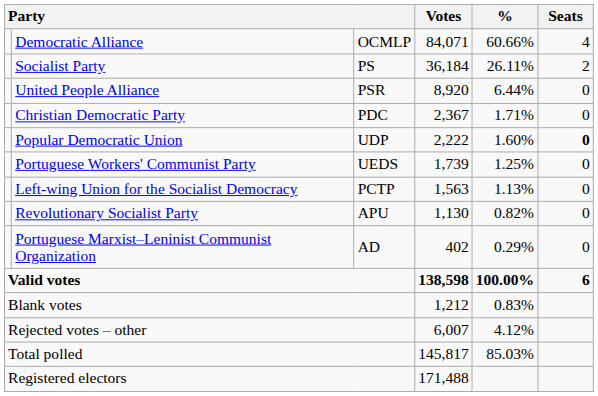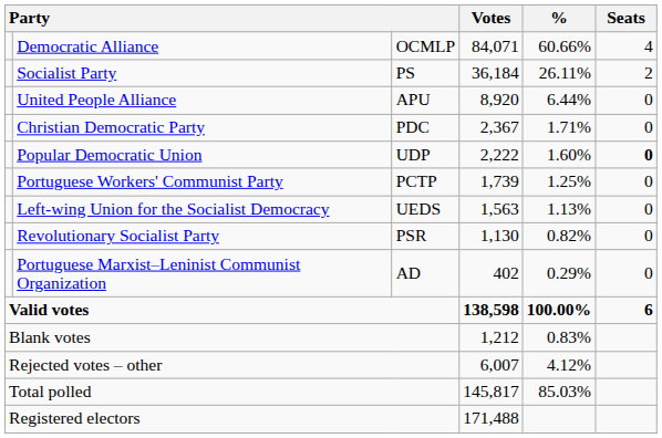United People Alliance | column 3: PSR -> APU
Portuguese Workers' Communist Party | column 3: UEDS -> PCTP
Left-wing Union for the Socialist Democracy | column 3: PCTP -> UEDS
Revolutionary Socialist Party | column 3: APU -> PSR
